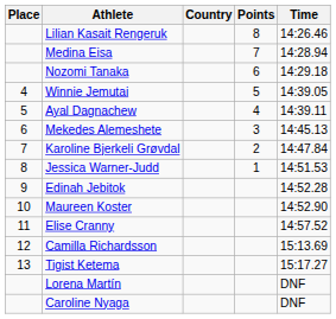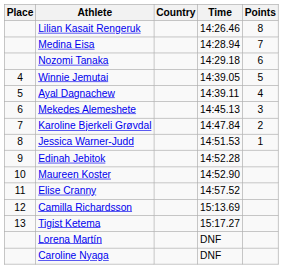columns swapped: Time <-> Points
